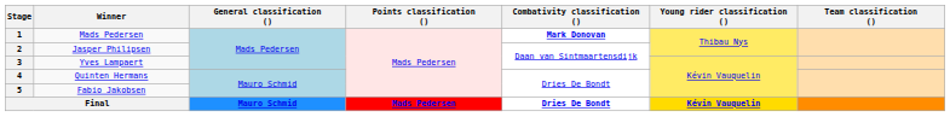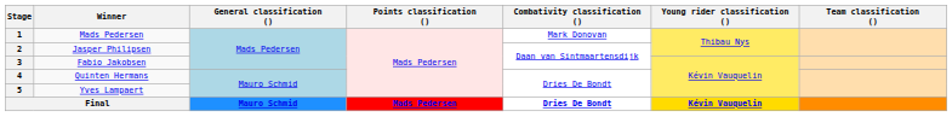1 | Combativity classification (): bold -> normal
3 | Winner: Yves Lampaert -> Fabio Jakobsen
5 | Winner: Fabio Jakobsen -> Yves Lampaert
